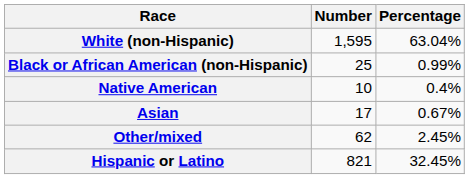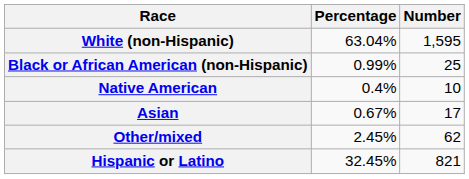columns swapped: Number <-> Percentage
